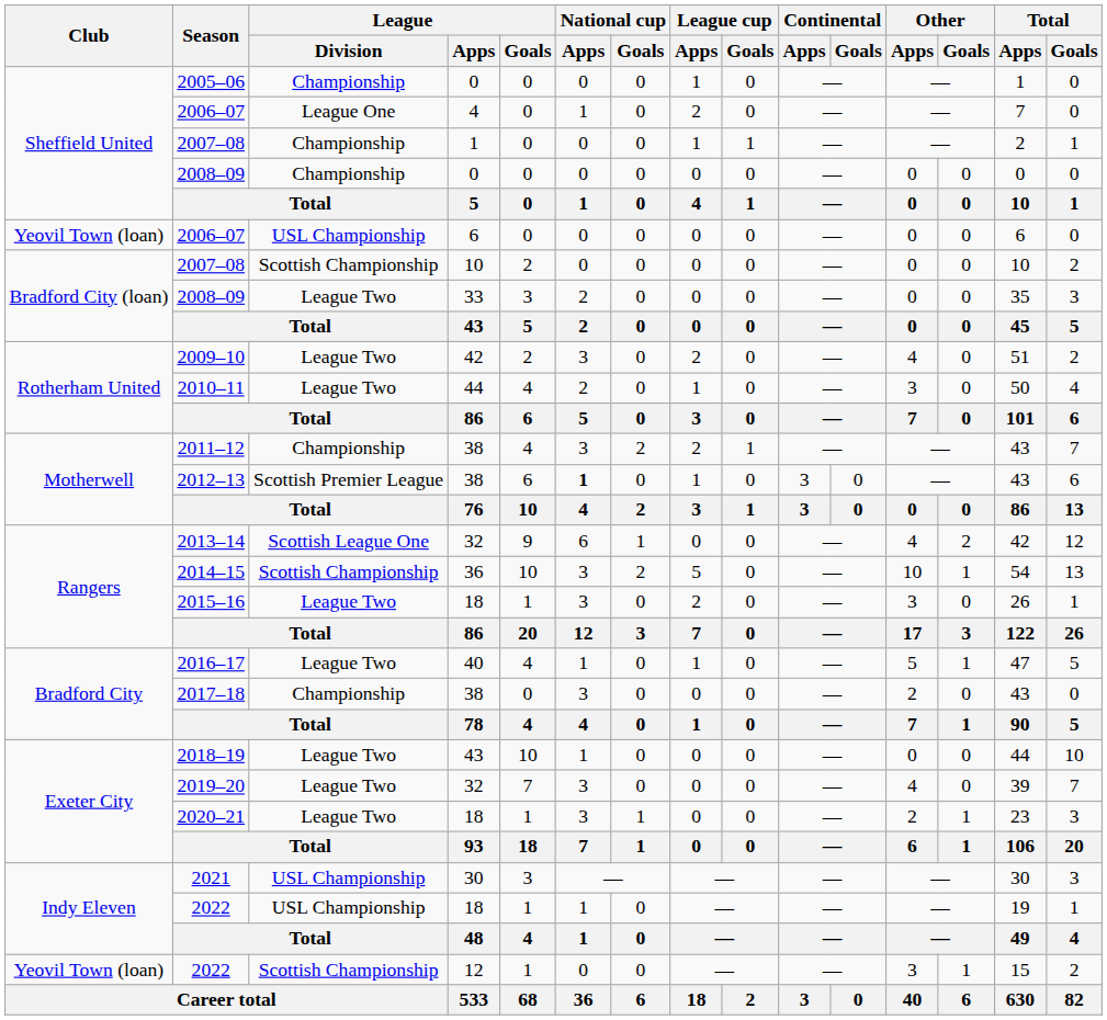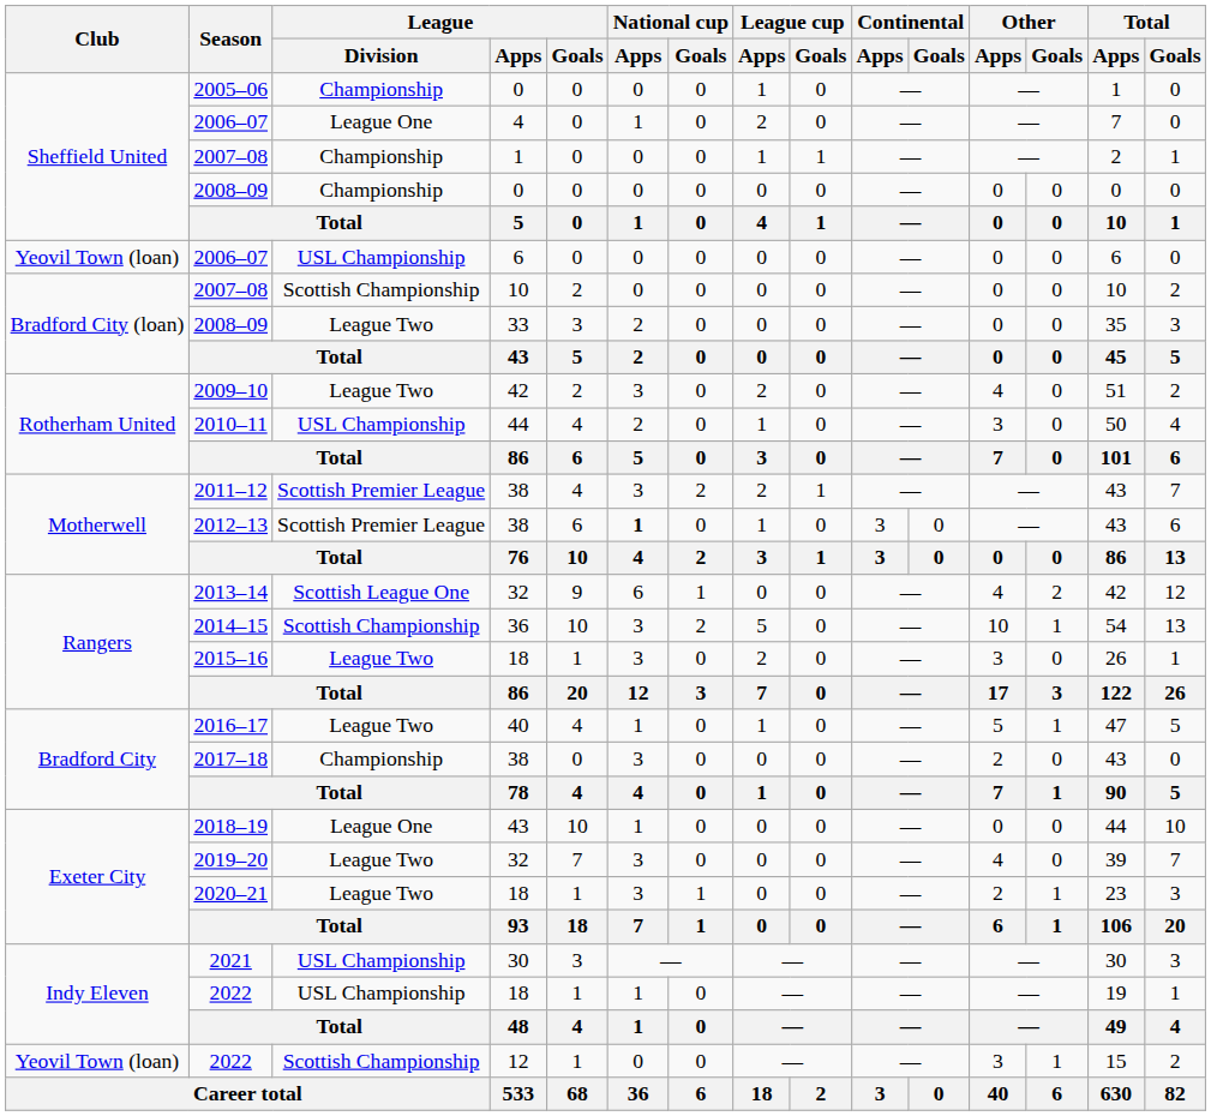2010–11 | League / Division: League Two -> USL Championship
2011–12 | League / Division: Championship -> Scottish Premier League
2018–19 | League / Division: League Two -> League One
